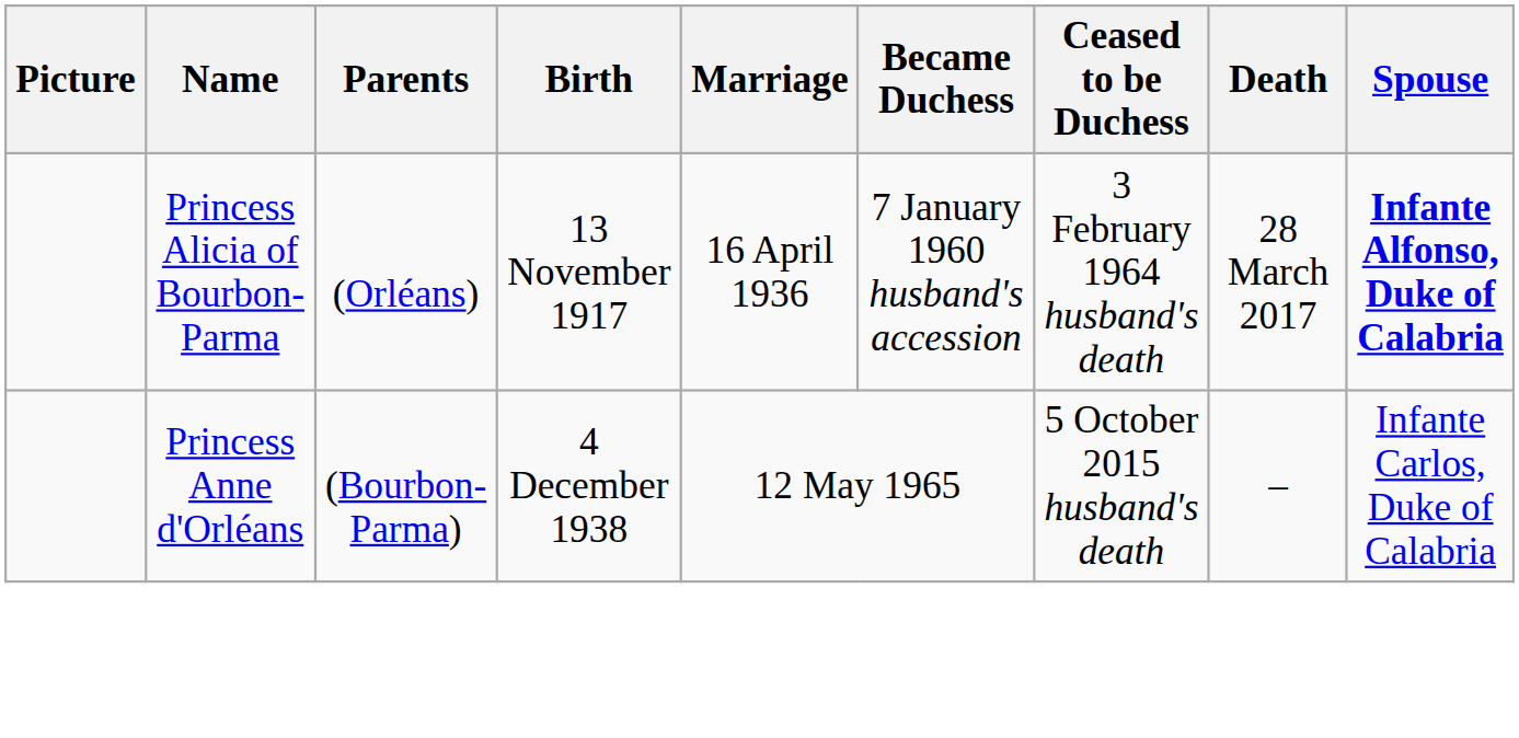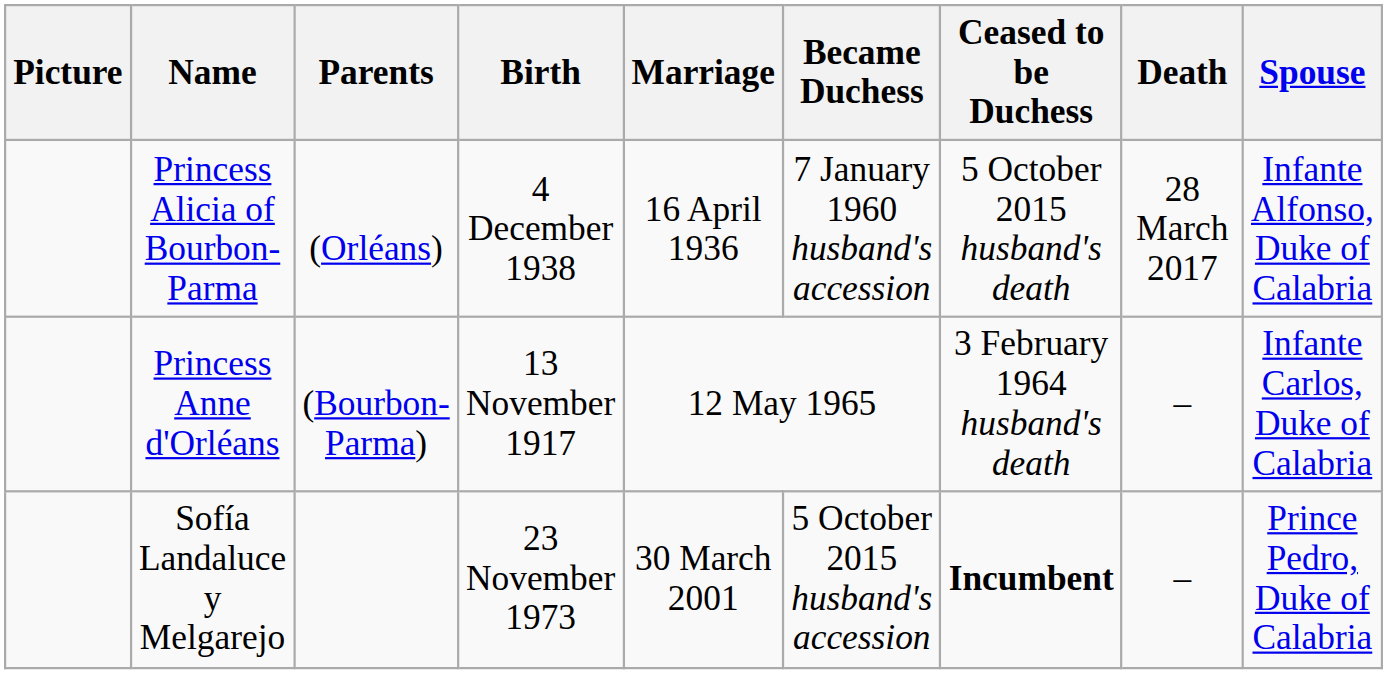Princess Alicia of Bourbon-Parma | Birth: 13 November 1917 -> 4 December 1938
Princess Alicia of Bourbon-Parma | Ceased to be Duchess: 3 February 1964 husband's death -> 5 October 2015 husband's death
Princess Alicia of Bourbon-Parma | Spouse: bold -> normal
Princess Anne d'Orléans | Birth: 4 December 1938 -> 13 November 1917
Princess Anne d'Orléans | Ceased to be Duchess: 5 October 2015 husband's death -> 3 February 1964 husband's death
+ row: Sofía Landaluce y Melgarejo | 23 November 1973 | 30 March 2001 | 5 October 2015 husband's accession | Incumbent | – | Prince Pedro, Duke of Calabria
